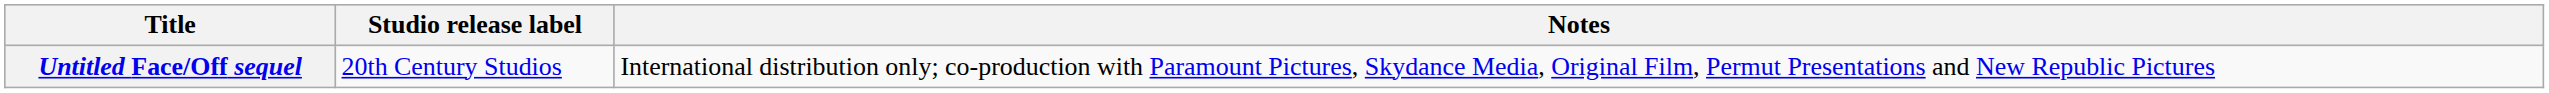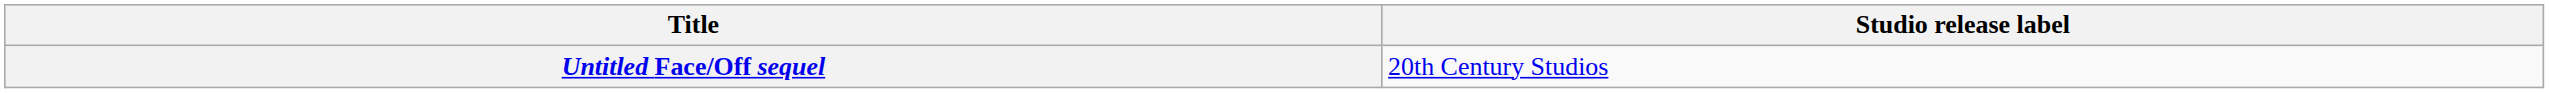- column: Notes | International distribution only; co-production with Paramount Pictures, Skydance Media, Original Film, Permut Presentations and New Republic Pictures
